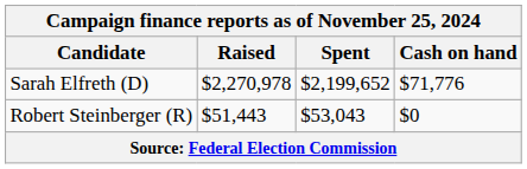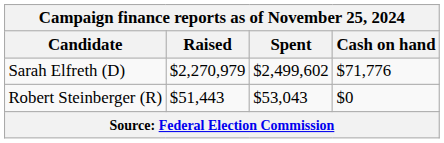Sarah Elfreth (D) | Raised: $2,270,978 -> $2,270,979
Sarah Elfreth (D) | Spent: $2,199,652 -> $2,499,602
